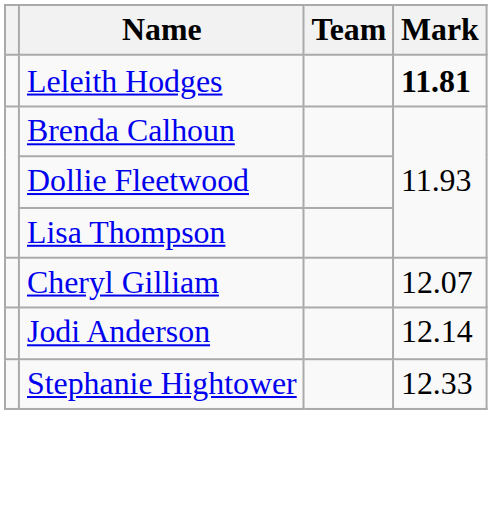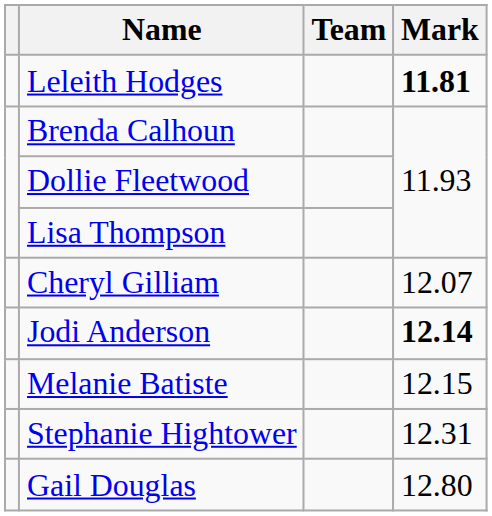Jodi Anderson | Mark: normal -> bold
+ row: Melanie Batiste | 12.15
Stephanie Hightower | Mark: 12.33 -> 12.31
+ row: Gail Douglas | 12.80
